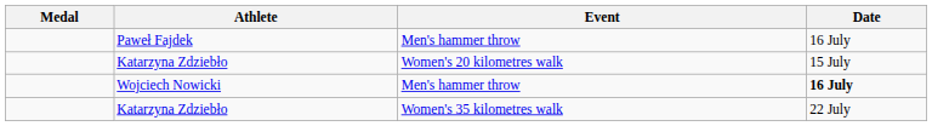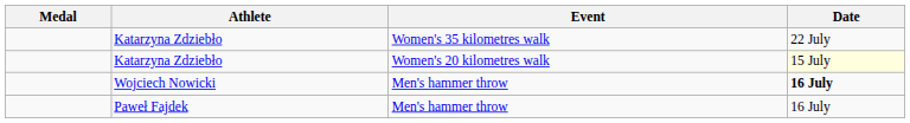rows swapped: Paweł Fajdek <-> Katarzyna Zdziebło / Women's 35 kilometres walk
Katarzyna Zdziebło / Women's 20 kilometres walk | Date: no background -> lightyellow background
